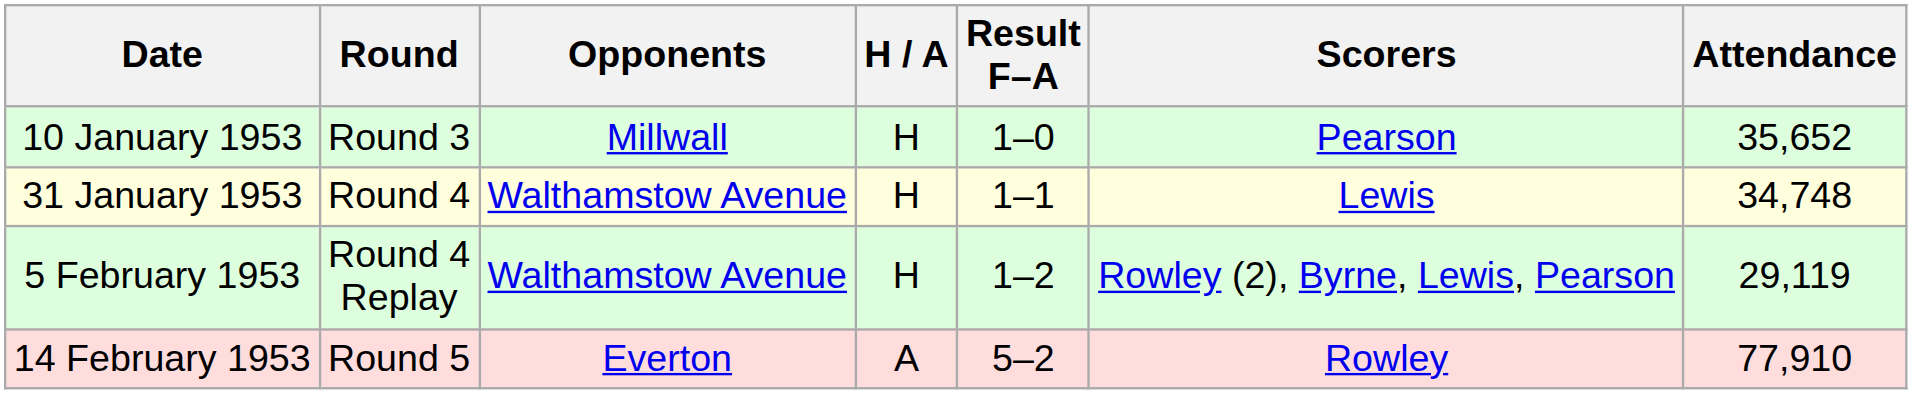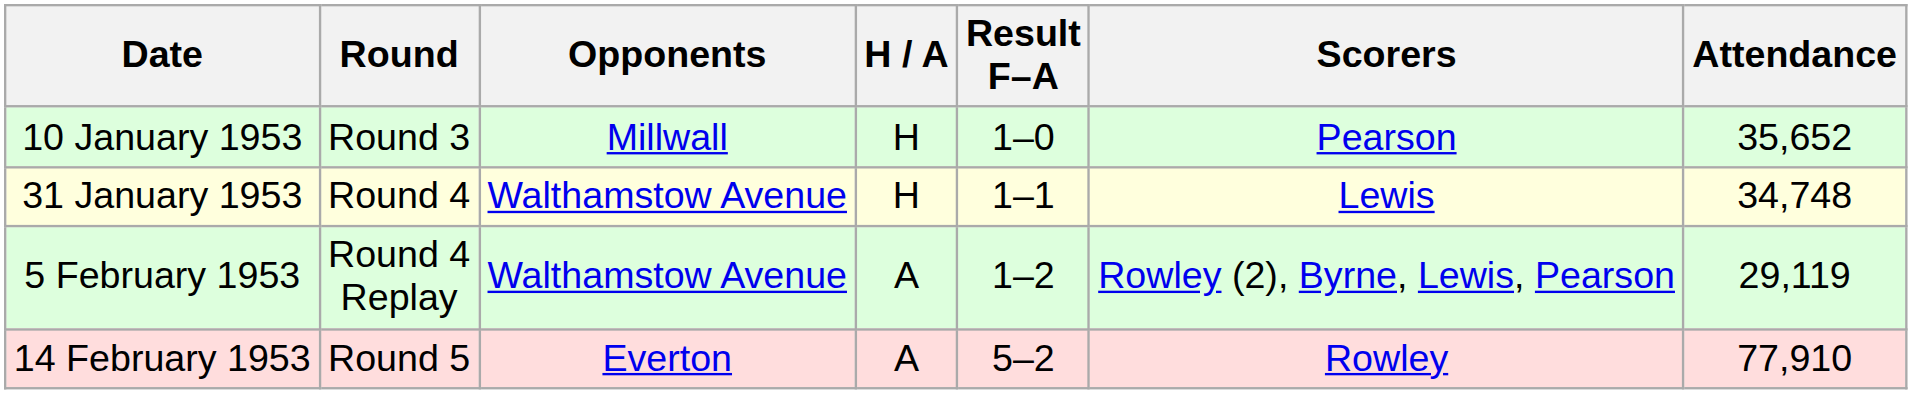5 February 1953 | H / A: H -> A
